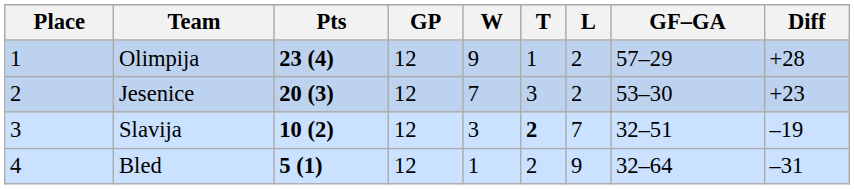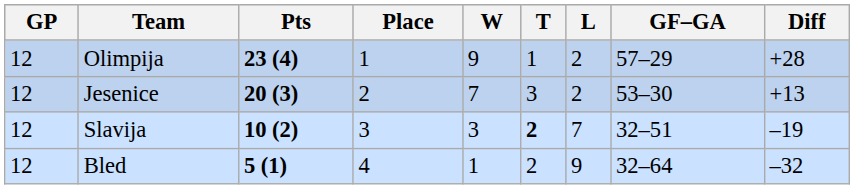columns swapped: Place <-> GP
Jesenice | Diff: +23 -> +13
Bled | Diff: –31 -> –32
